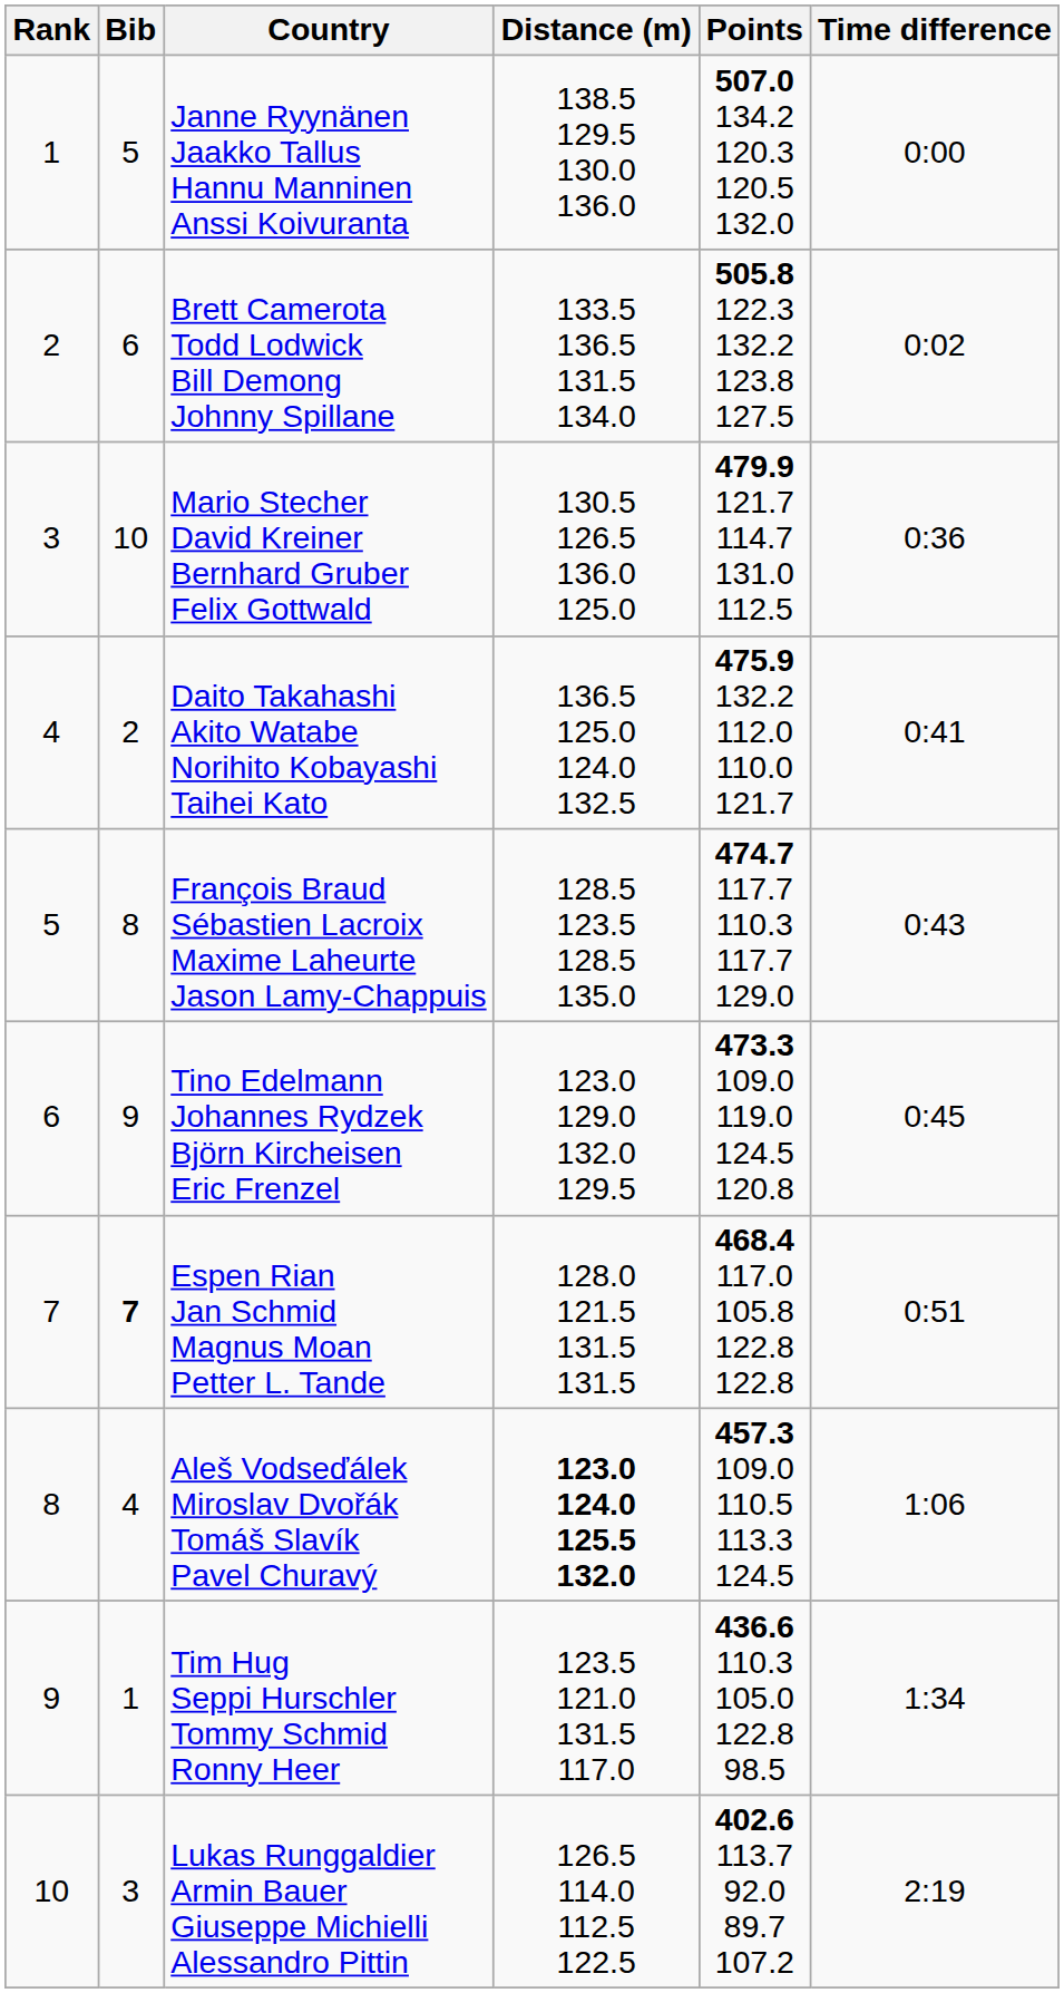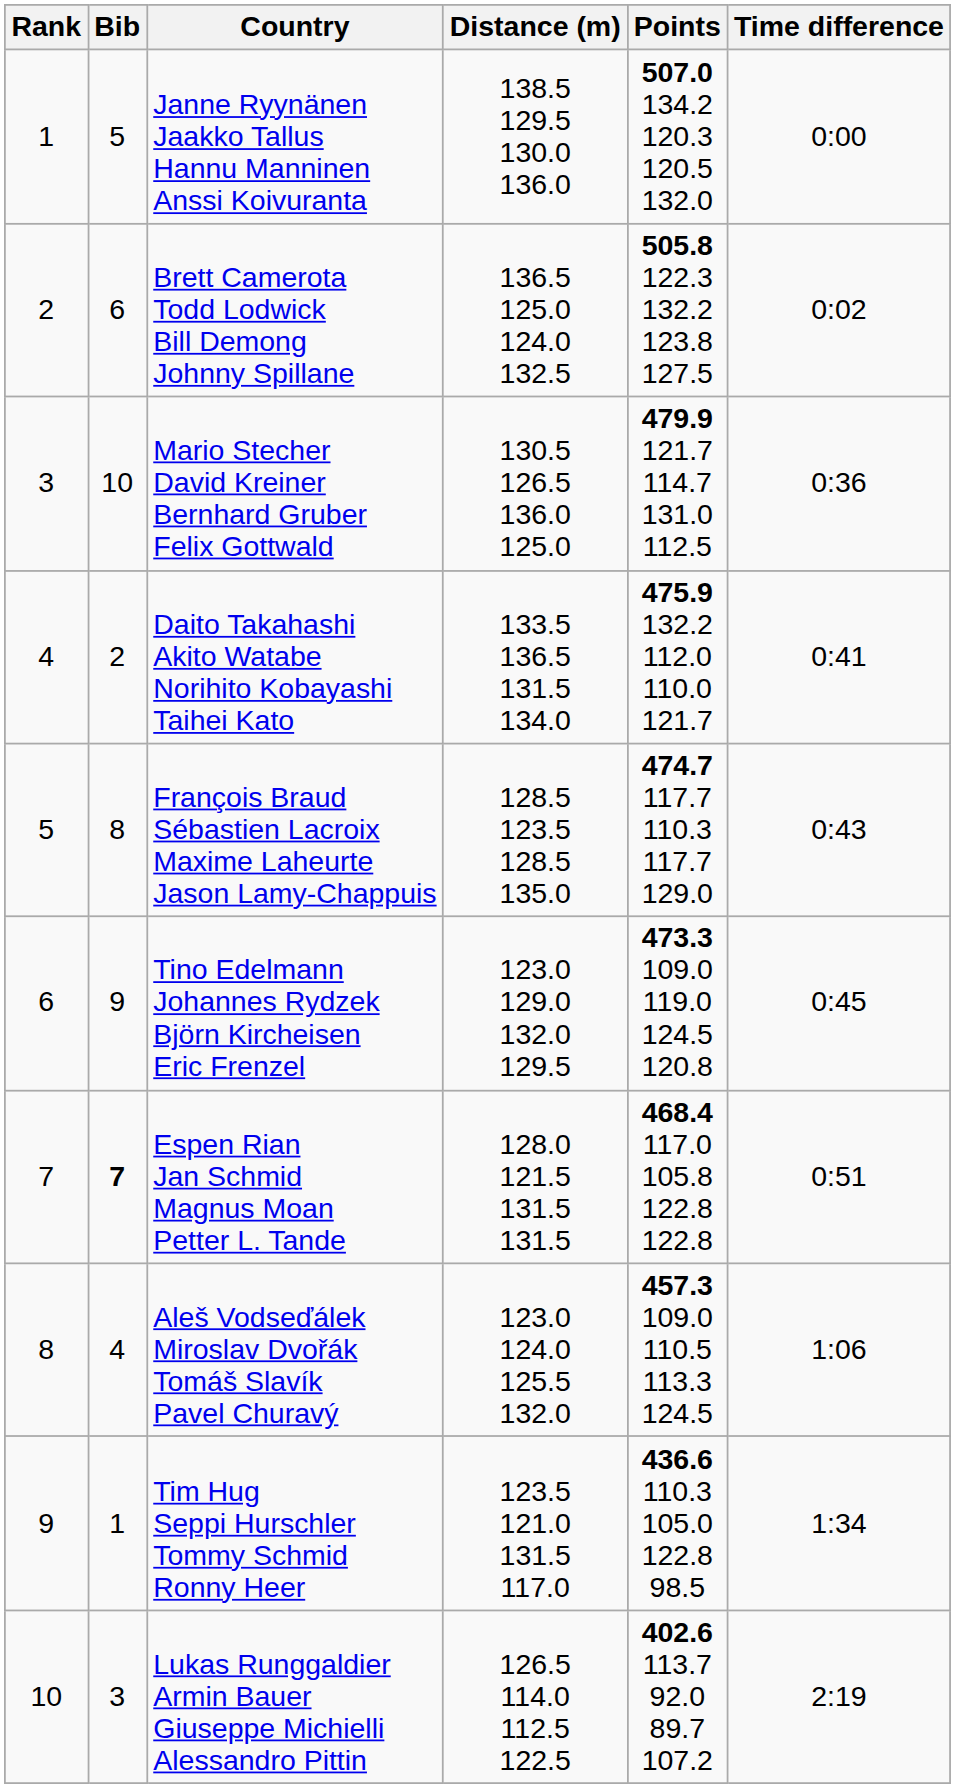Brett Camerota Todd Lodwick Bill Demong Johnny Spillane | Distance (m): 133.5 136.5 131.5 134.0 -> 136.5 125.0 124.0 132.5
Daito Takahashi Akito Watabe Norihito Kobayashi Taihei Kato | Distance (m): 136.5 125.0 124.0 132.5 -> 133.5 136.5 131.5 134.0
Aleš Vodseďálek Miroslav Dvořák Tomáš Slavík Pavel Churavý | Distance (m): bold -> normal
